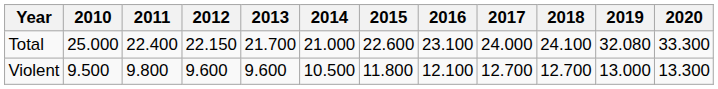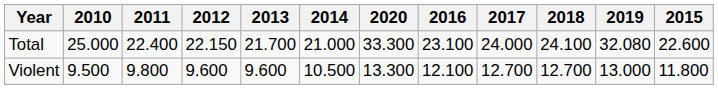columns swapped: 2015 <-> 2020
